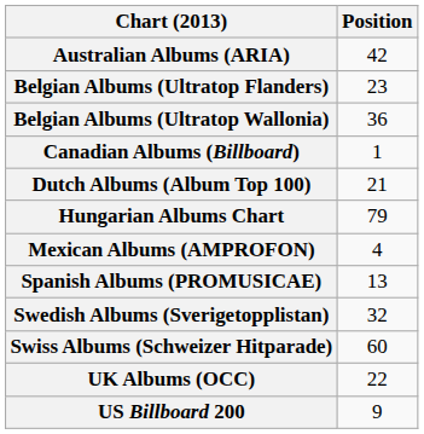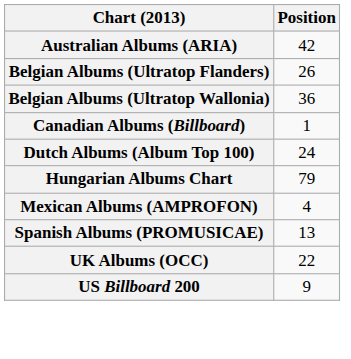Belgian Albums (Ultratop Flanders) | Position: 23 -> 26
Dutch Albums (Album Top 100) | Position: 21 -> 24
- row: Swedish Albums (Sverigetopplistan) | 32
- row: Swiss Albums (Schweizer Hitparade) | 60
